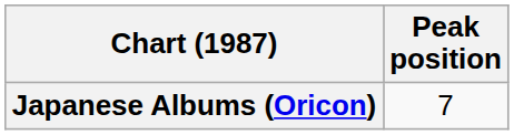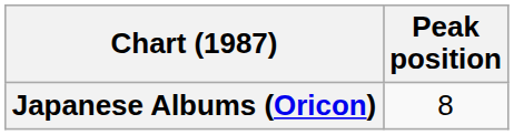Japanese Albums (Oricon) | Peak position: 7 -> 8
